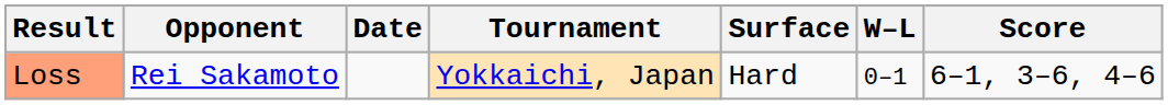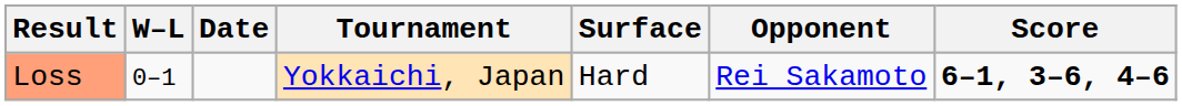columns swapped: W–L <-> Opponent
Loss | Score: normal -> bold
